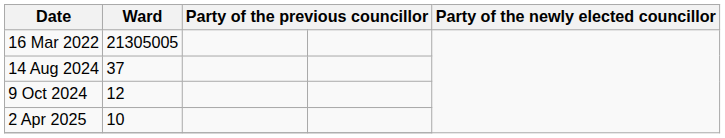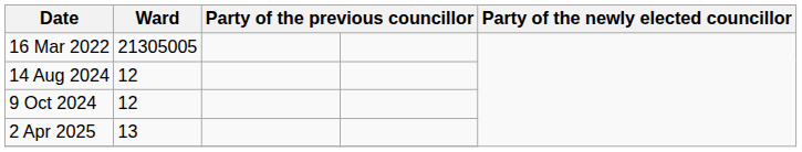14 Aug 2024 | Ward: 37 -> 12
2 Apr 2025 | Ward: 10 -> 13
